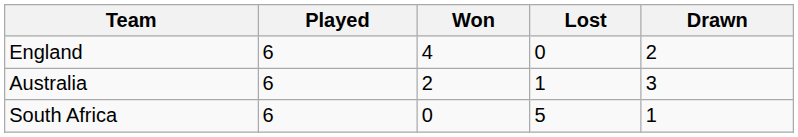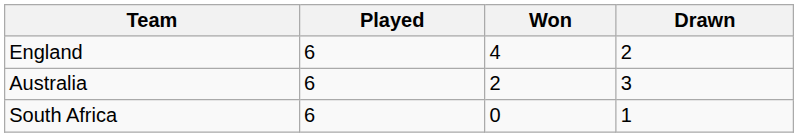- column: Lost | 0 | 1 | 5
